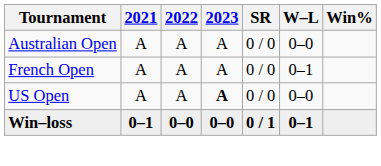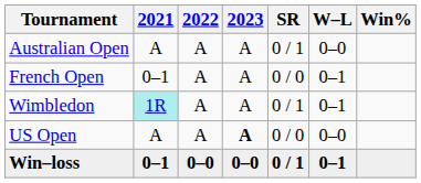Australian Open | SR: 0 / 0 -> 0 / 1
French Open | 2021: A -> 0–1
+ row: Wimbledon | 1R | A | A | 0 / 1 | 0–1
